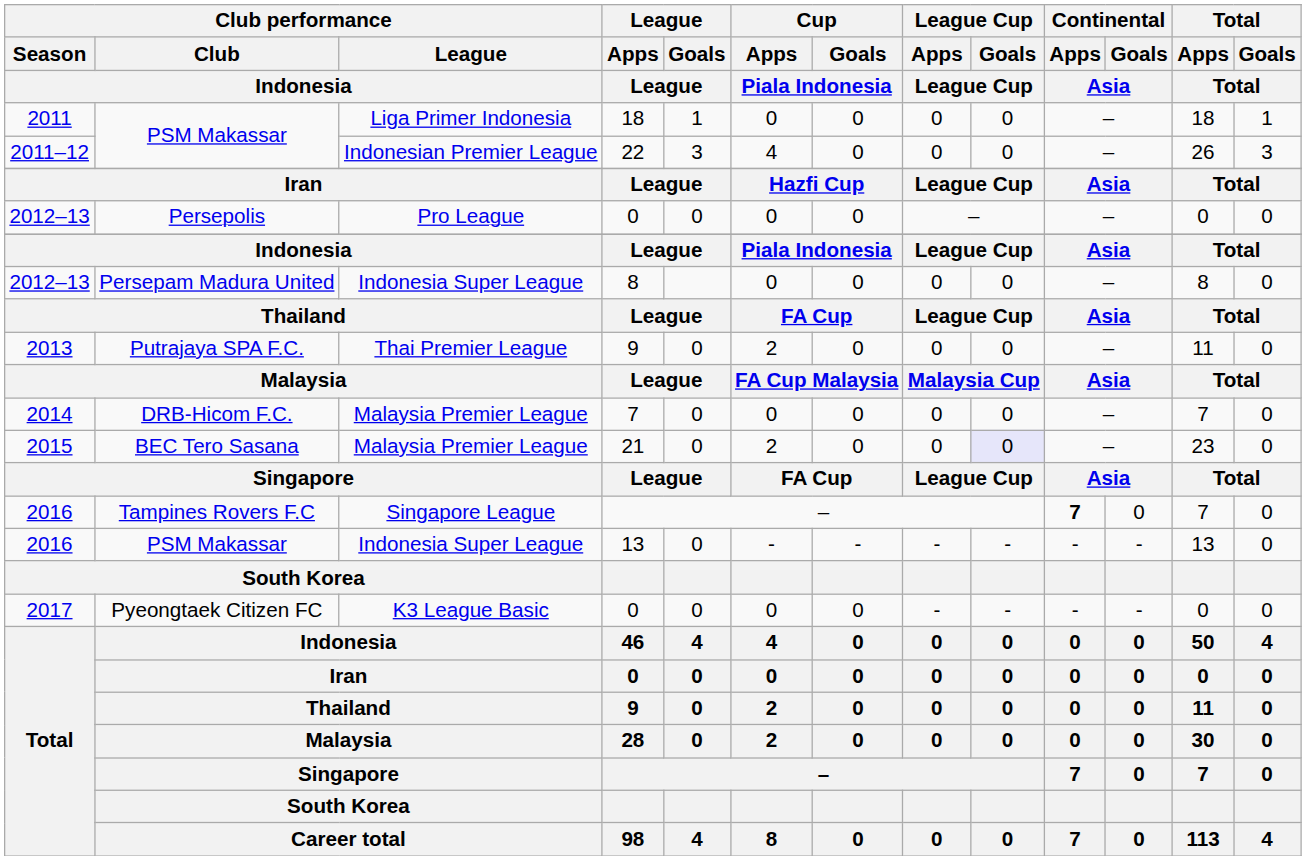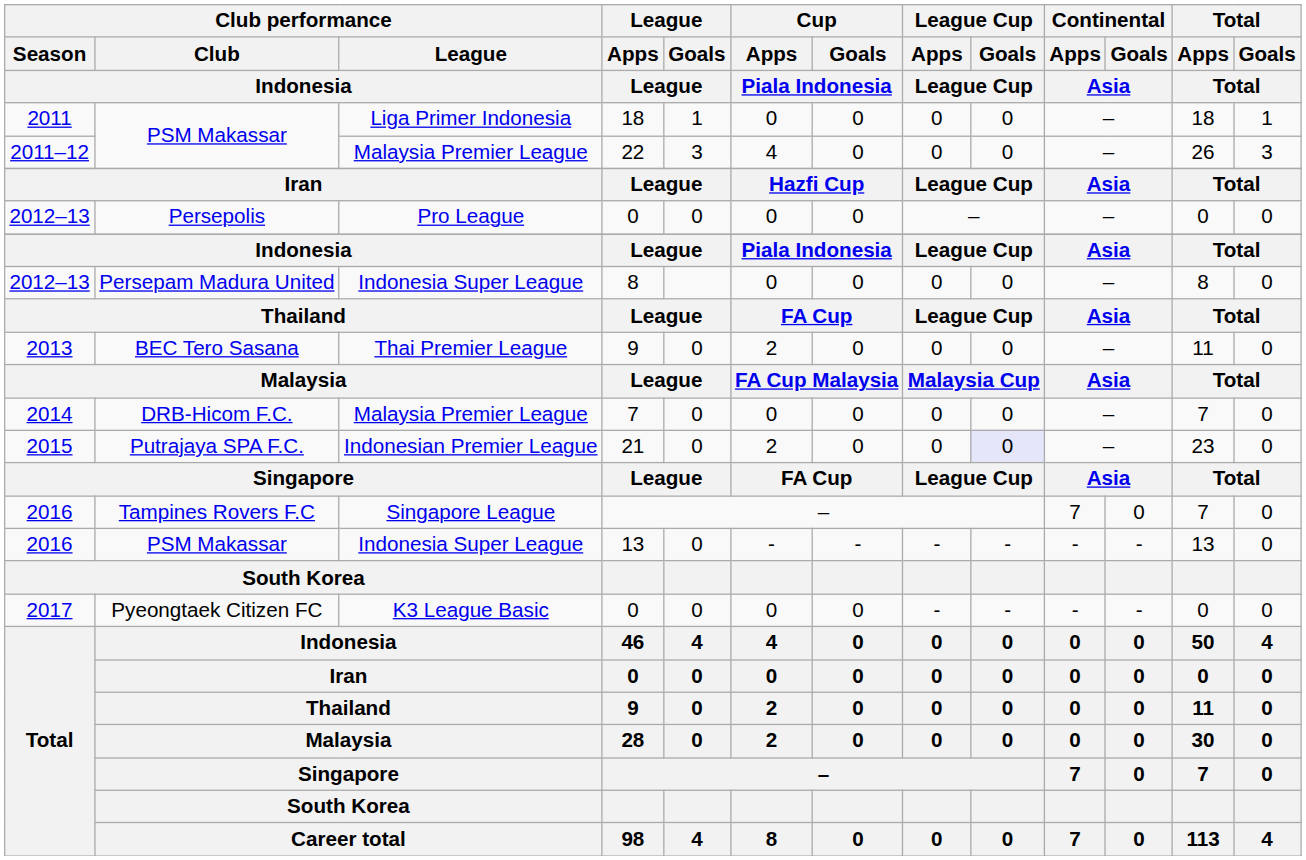22 | Club performance / League / Indonesia: Indonesian Premier League -> Malaysia Premier League
2013 / 9 | Club performance / Club / Indonesia: Putrajaya SPA F.C. -> BEC Tero Sasana
21 | Club performance / Club / Indonesia: BEC Tero Sasana -> Putrajaya SPA F.C.
21 | Club performance / League / Indonesia: Malaysia Premier League -> Indonesian Premier League
2016 / – | Continental / Apps / Asia: bold -> normal
